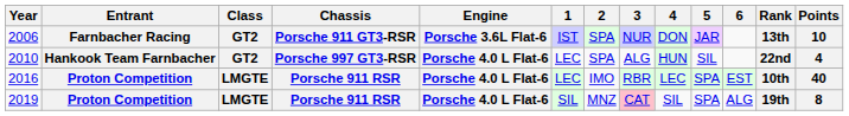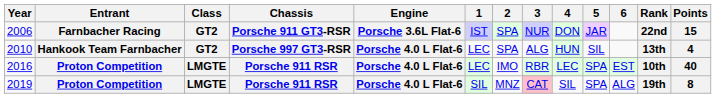2006 | Rank: 13th -> 22nd
2006 | Points: 10 -> 15
2010 | Rank: 22nd -> 13th
